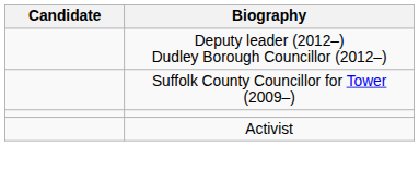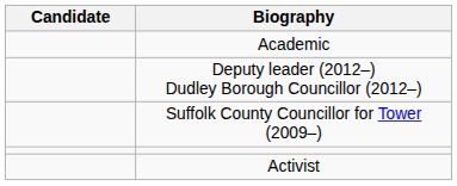+ row: Academic
